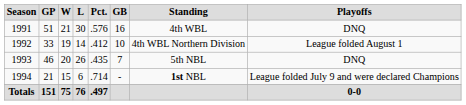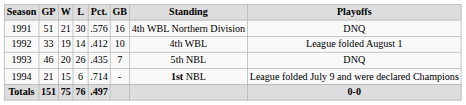1991 | Standing: 4th WBL -> 4th WBL Northern Division
1992 | Standing: 4th WBL Northern Division -> 4th WBL
